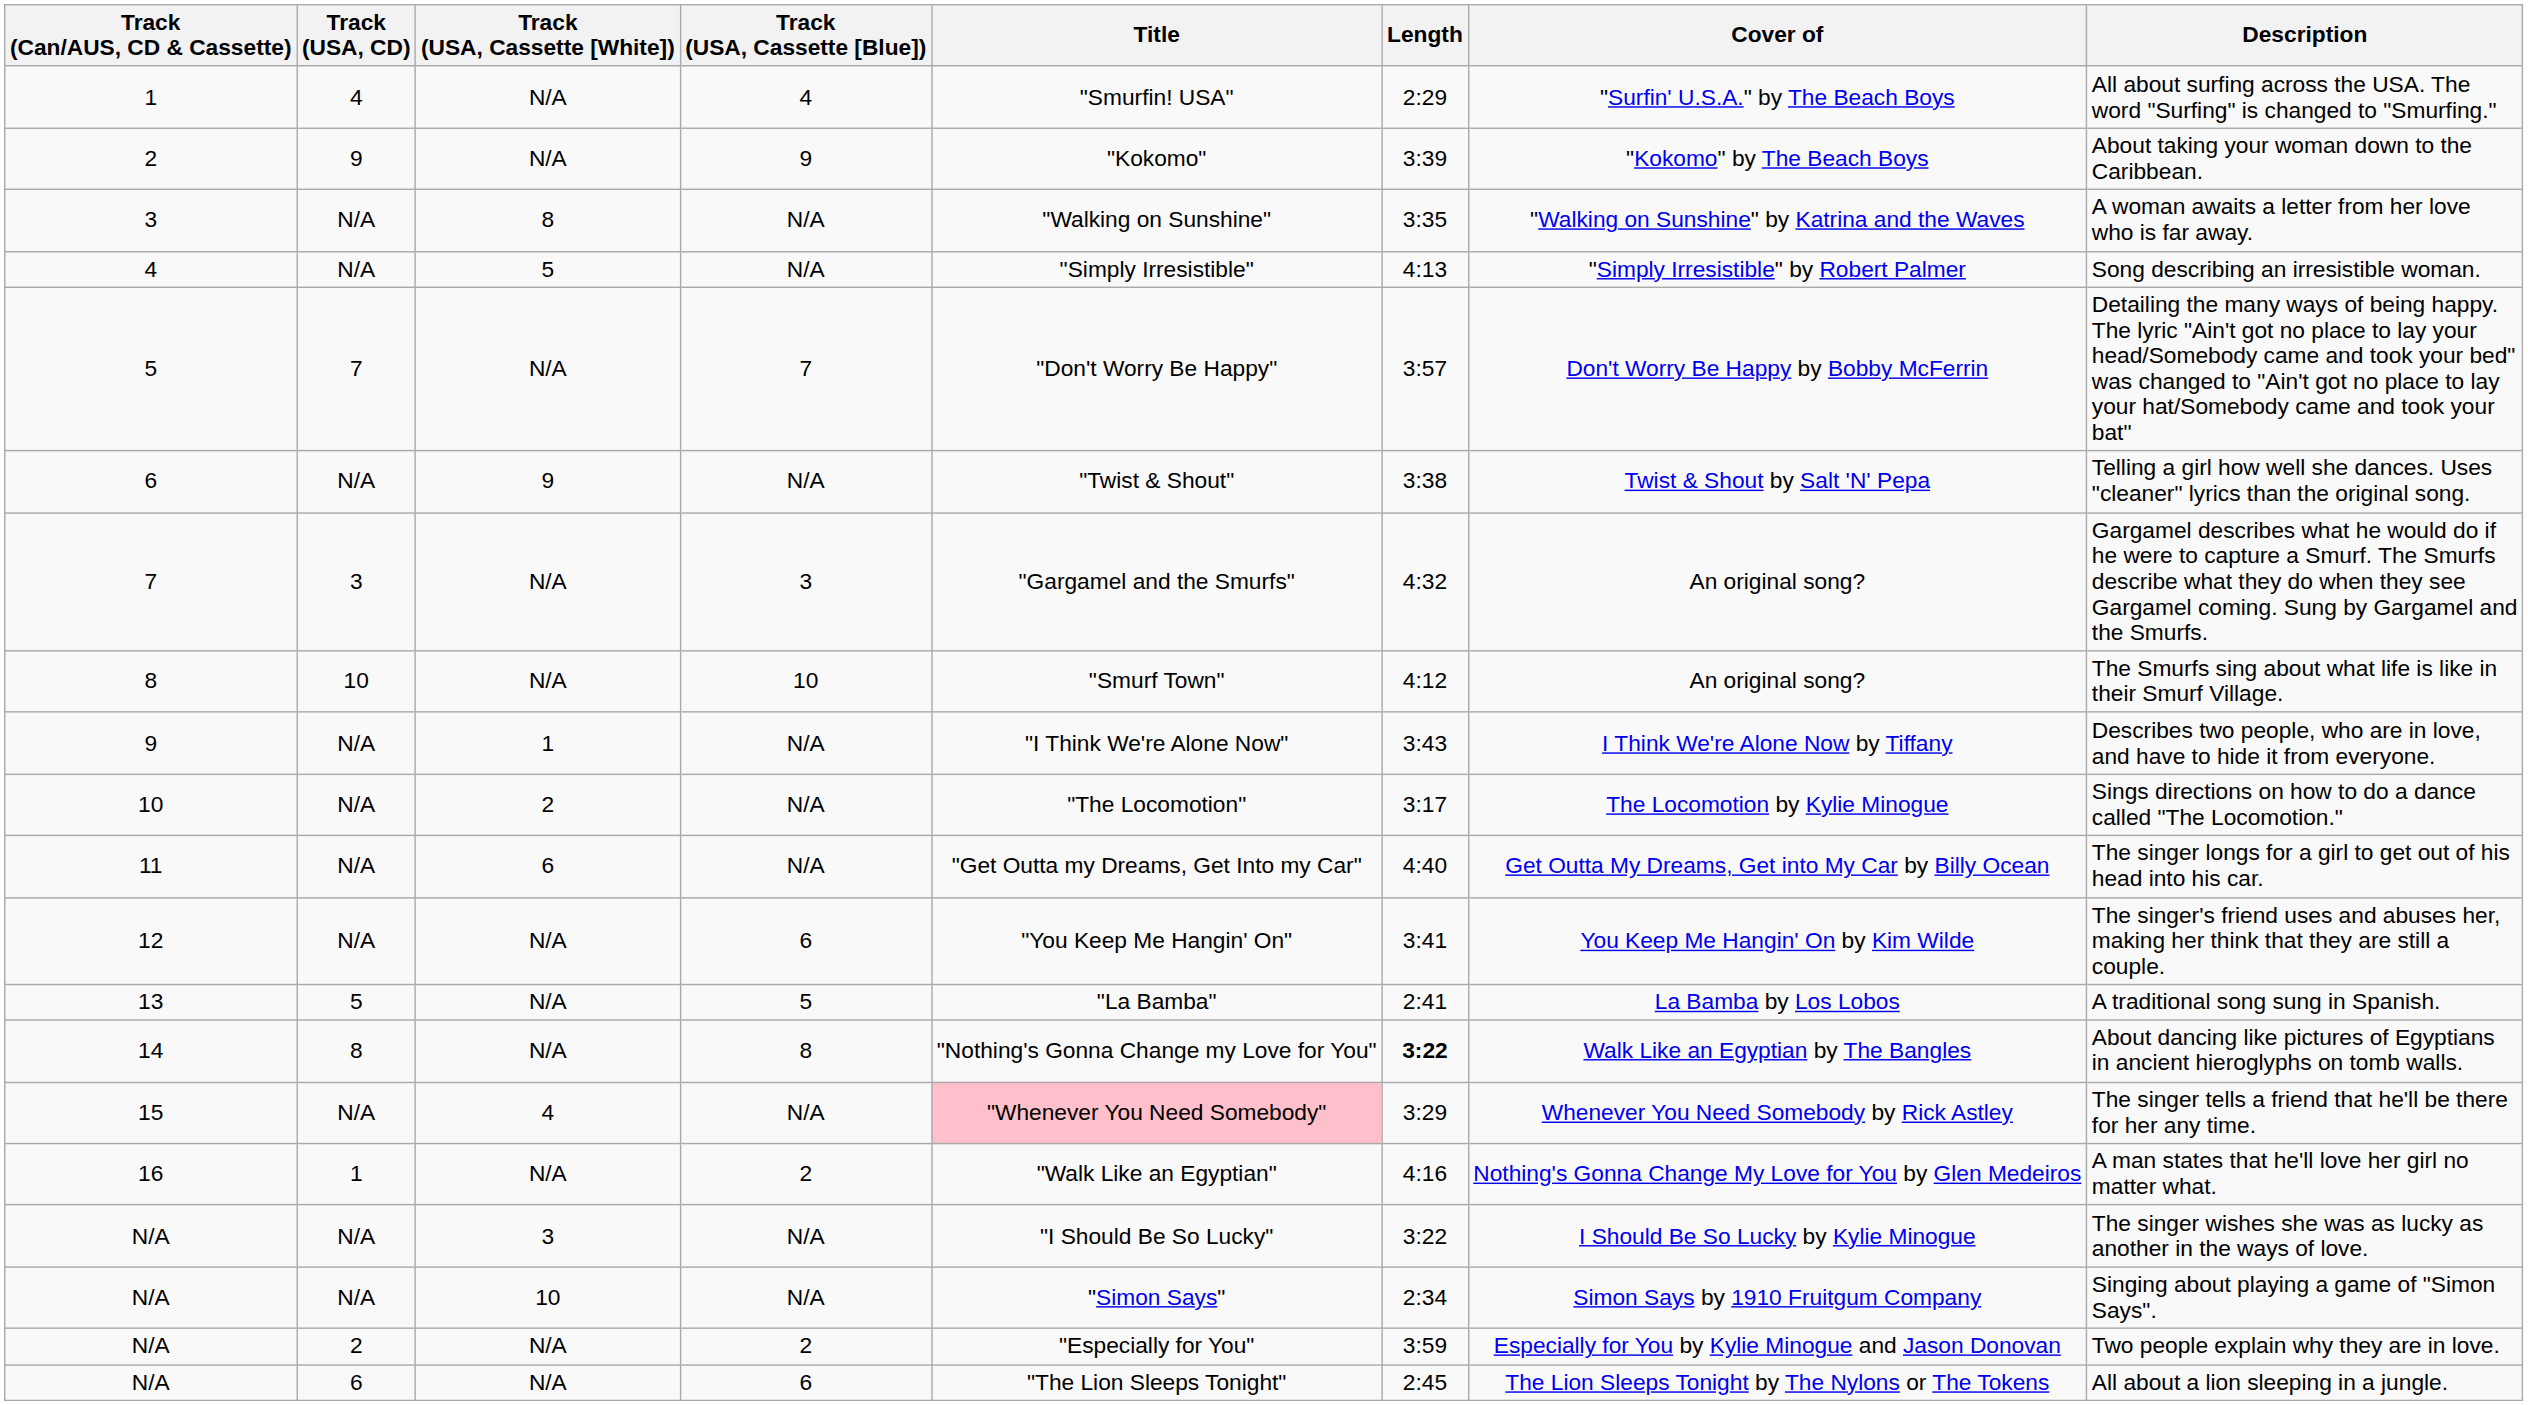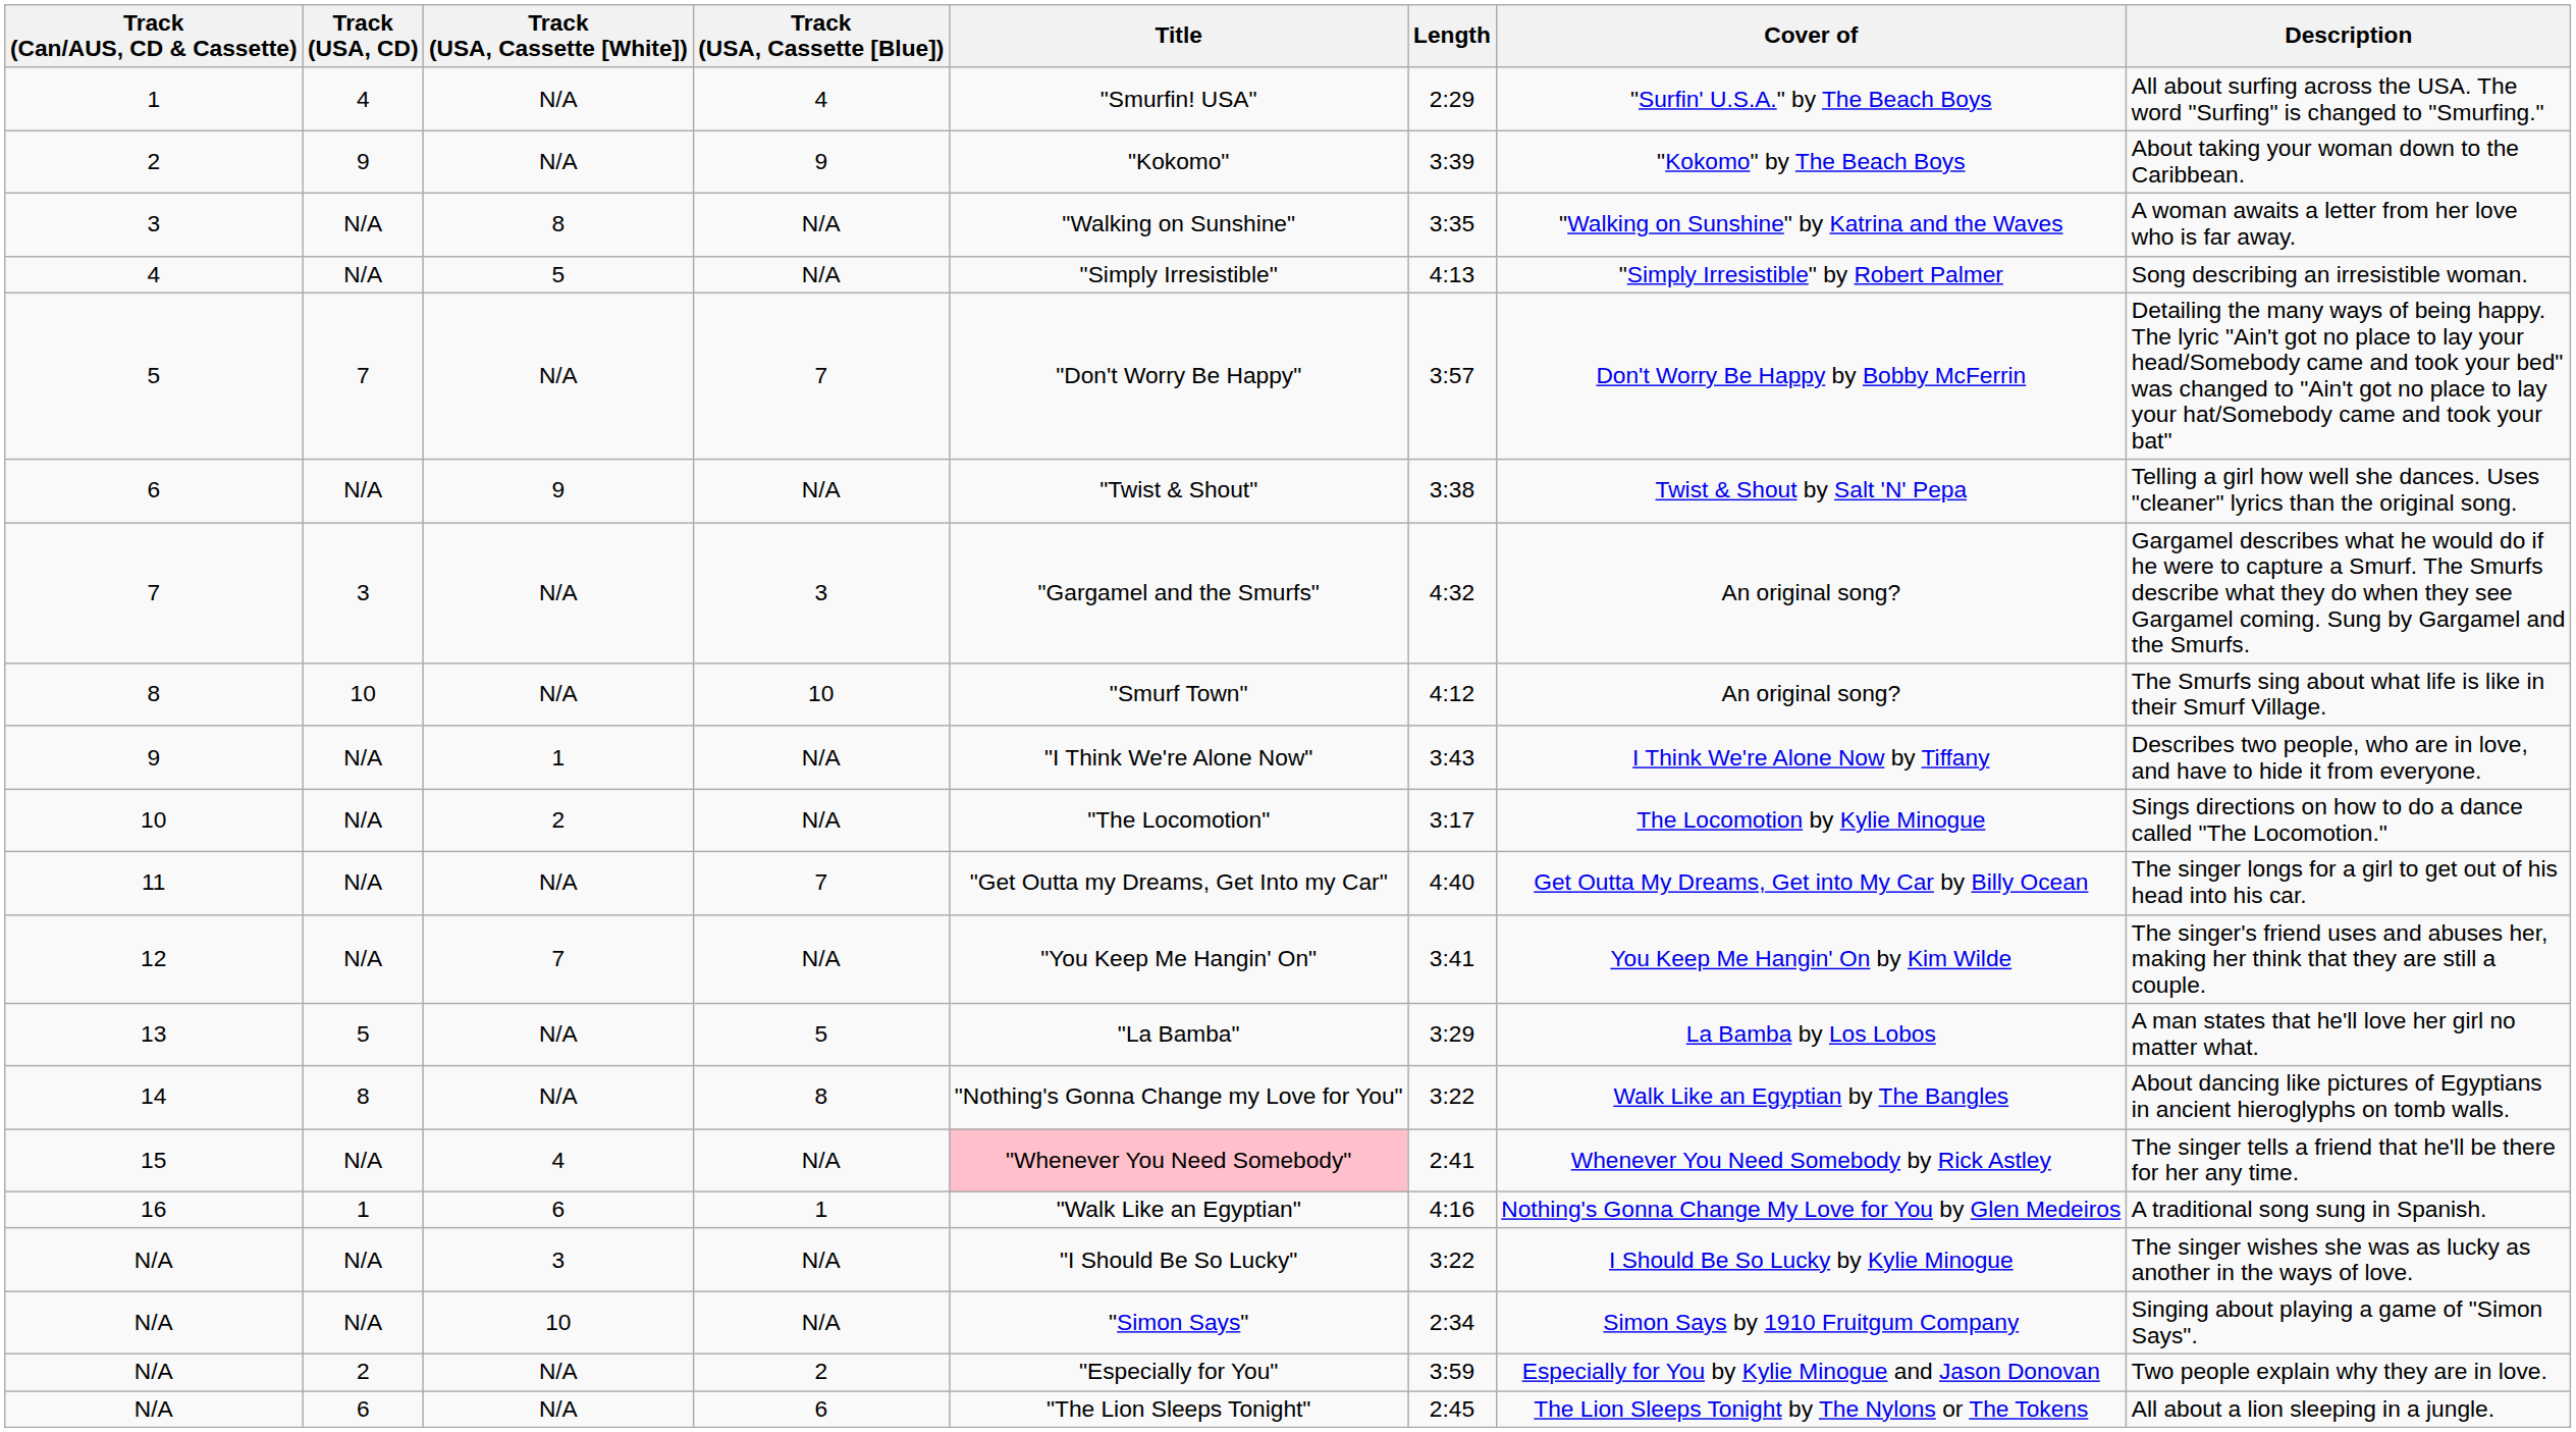11 | Track (USA, Cassette [White]): 6 -> N/A
11 | Track (USA, Cassette [Blue]): N/A -> 7
12 | Track (USA, Cassette [White]): N/A -> 7
12 | Track (USA, Cassette [Blue]): 6 -> N/A
13 | Length: 2:41 -> 3:29
13 | Description: A traditional song sung in Spanish. -> A man states that he'll love her girl no matter what.
14 | Length: bold -> normal
15 | Length: 3:29 -> 2:41
16 | Track (USA, Cassette [White]): N/A -> 6
16 | Track (USA, Cassette [Blue]): 2 -> 1
16 | Description: A man states that he'll love her girl no matter what. -> A traditional song sung in Spanish.
